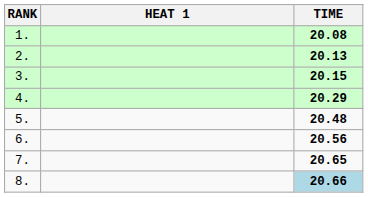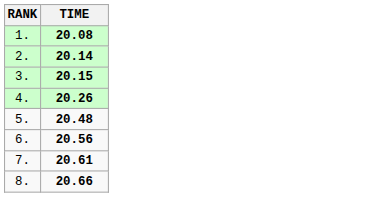- column: HEAT 1
2. | TIME: 20.13 -> 20.14
4. | TIME: 20.29 -> 20.26
7. | TIME: 20.65 -> 20.61
8. | TIME: lightblue background -> no background
